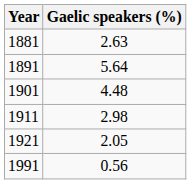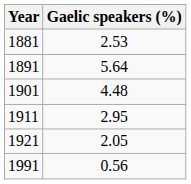1881 | Gaelic speakers (%): 2.63 -> 2.53
1911 | Gaelic speakers (%): 2.98 -> 2.95
